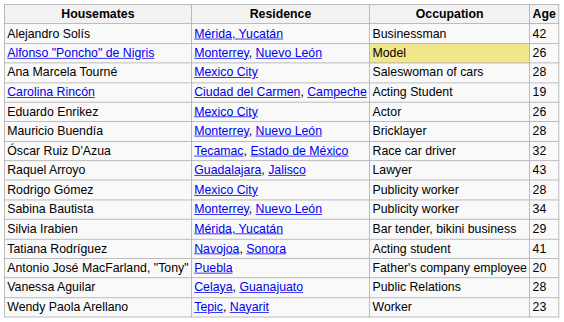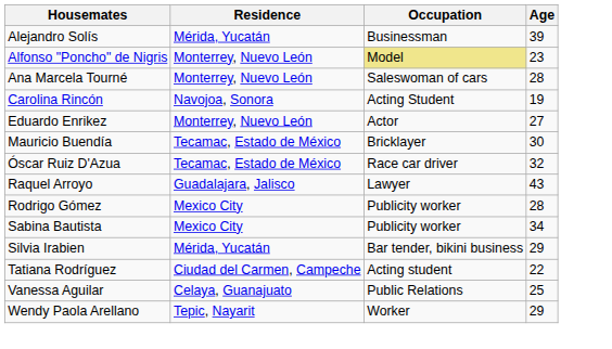Alejandro Solís | Age: 42 -> 39
Alfonso "Poncho" de Nigris | Age: 26 -> 23
Ana Marcela Tourné | Residence: Mexico City -> Monterrey, Nuevo León
Carolina Rincón | Residence: Ciudad del Carmen, Campeche -> Navojoa, Sonora
Eduardo Enrikez | Residence: Mexico City -> Monterrey, Nuevo León
Eduardo Enrikez | Age: 26 -> 27
Mauricio Buendía | Residence: Monterrey, Nuevo León -> Tecamac, Estado de México
Mauricio Buendía | Age: 28 -> 30
Sabina Bautista | Residence: Monterrey, Nuevo León -> Mexico City
Tatiana Rodríguez | Residence: Navojoa, Sonora -> Ciudad del Carmen, Campeche
Tatiana Rodríguez | Age: 41 -> 22
- row: Antonio José MacFarland, "Tony" | Puebla | Father's company employee | 20
Vanessa Aguilar | Age: 28 -> 25
Wendy Paola Arellano | Age: 23 -> 29
